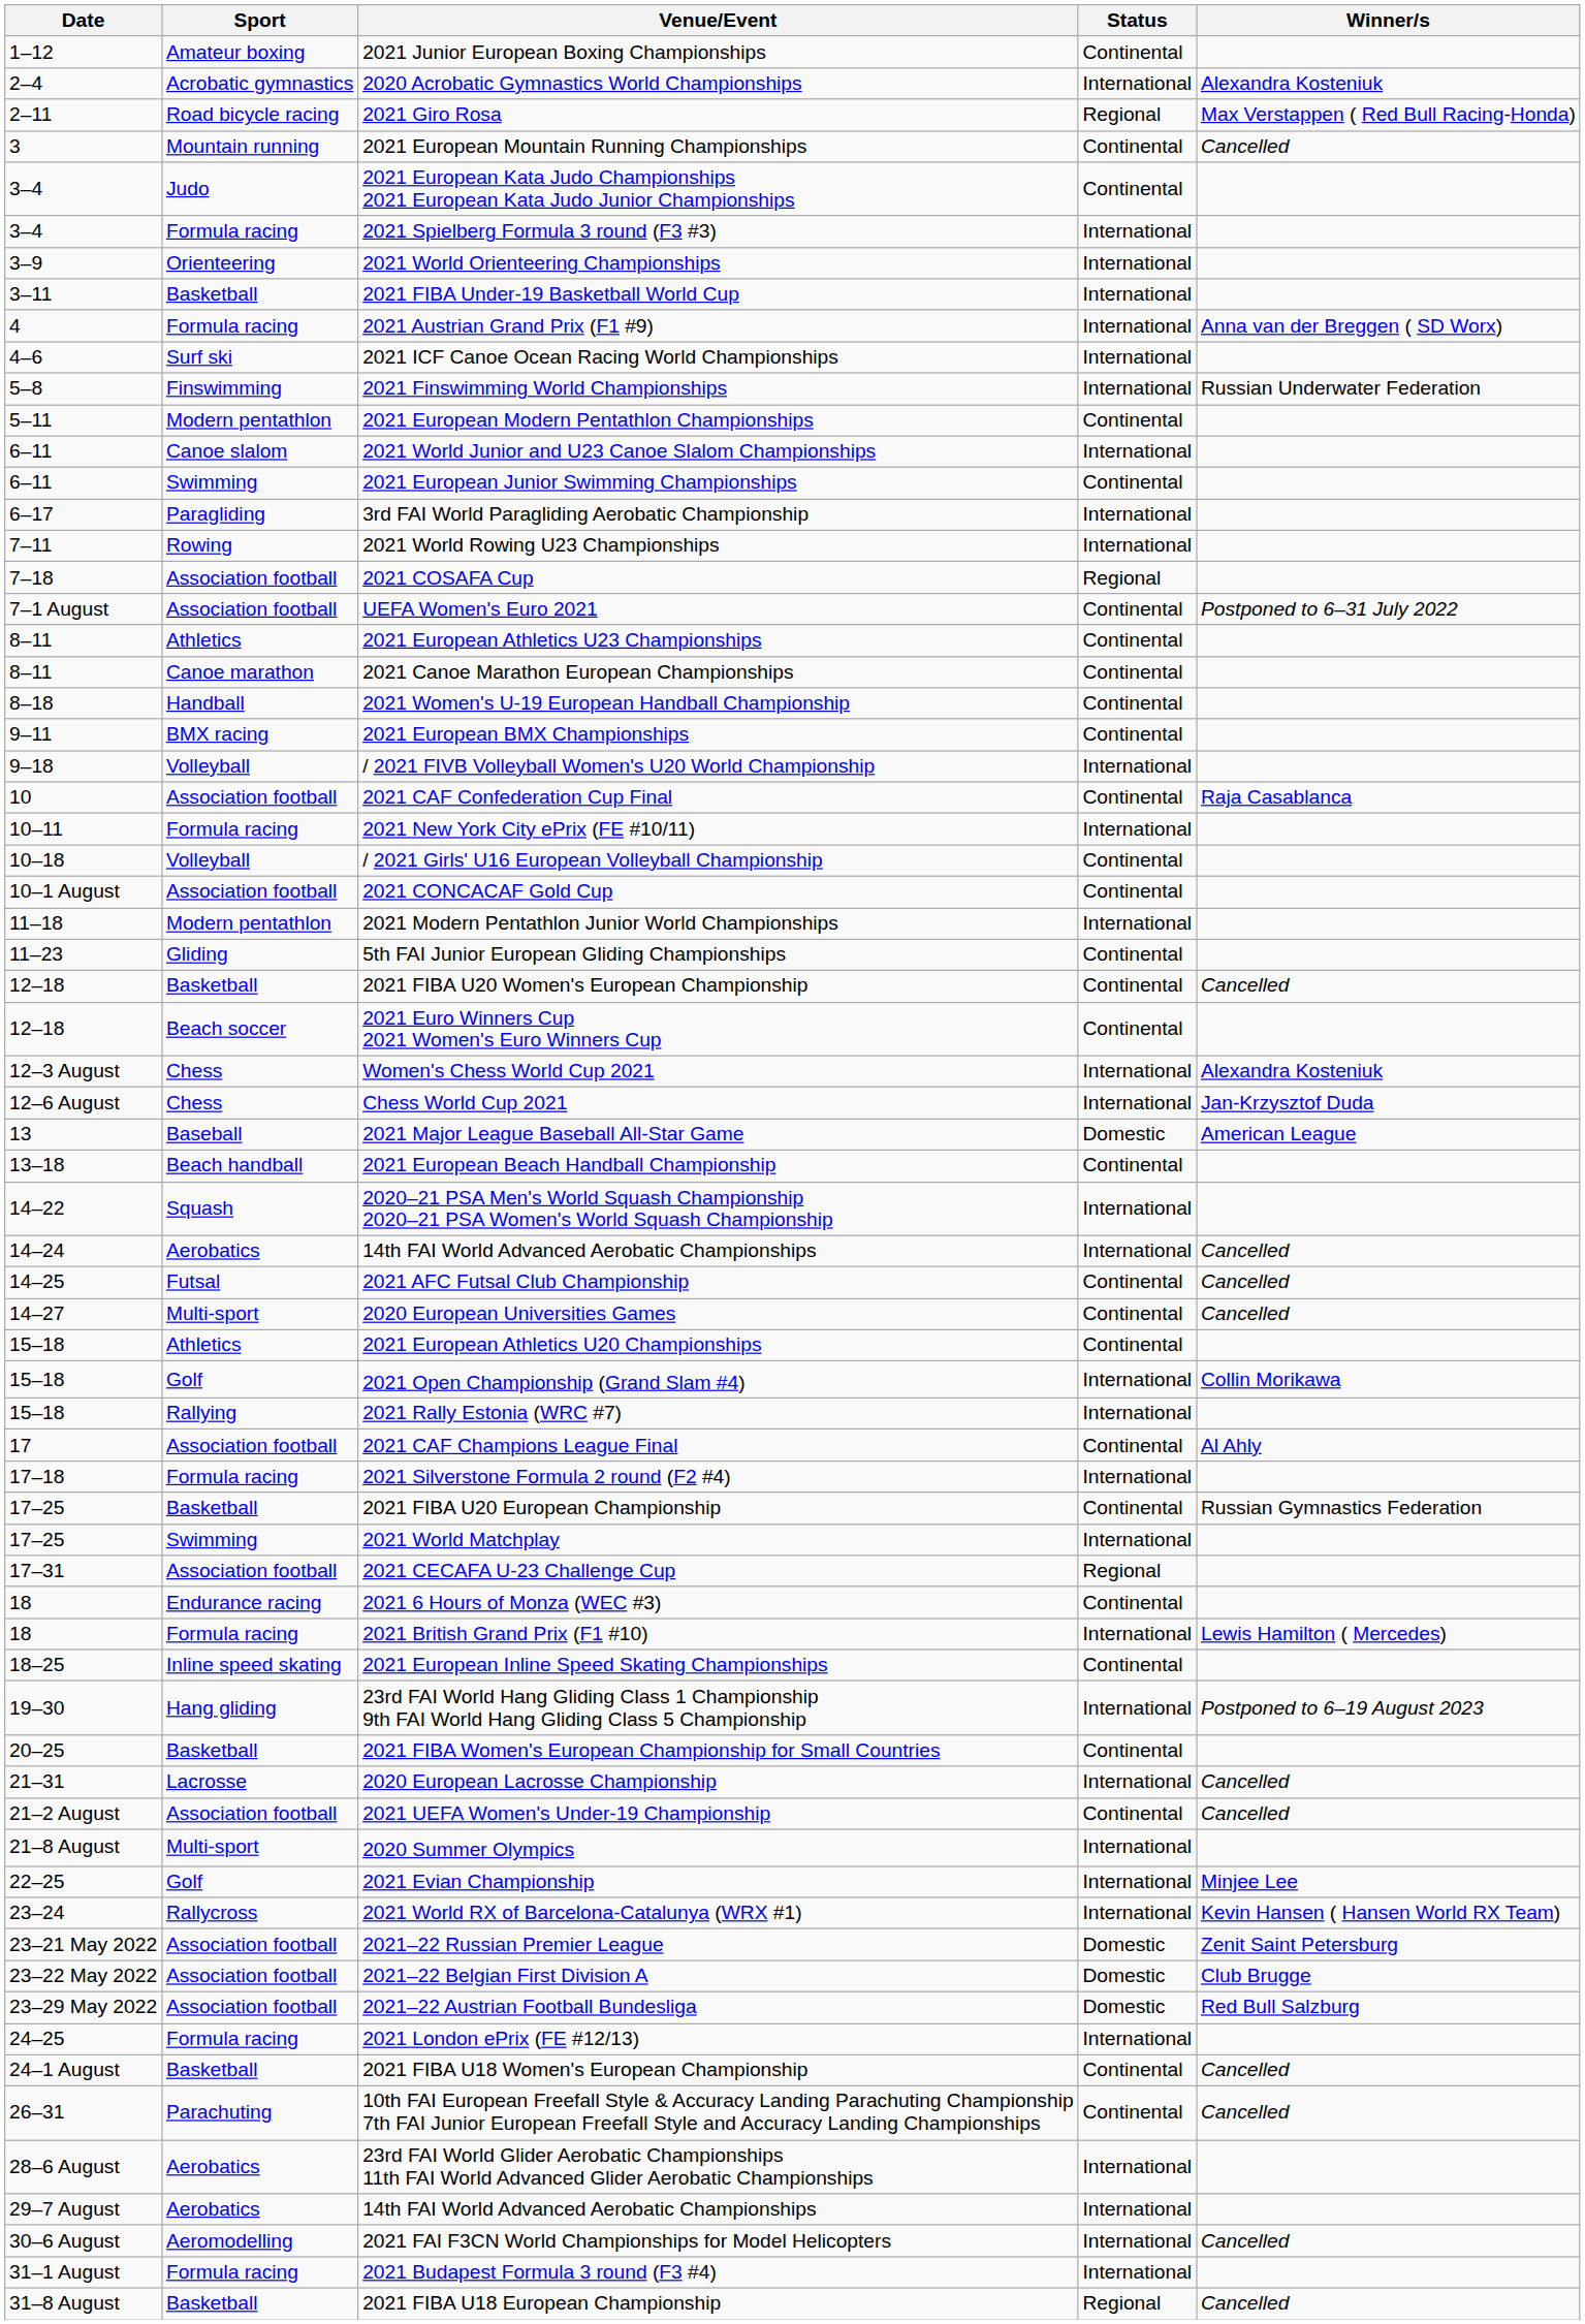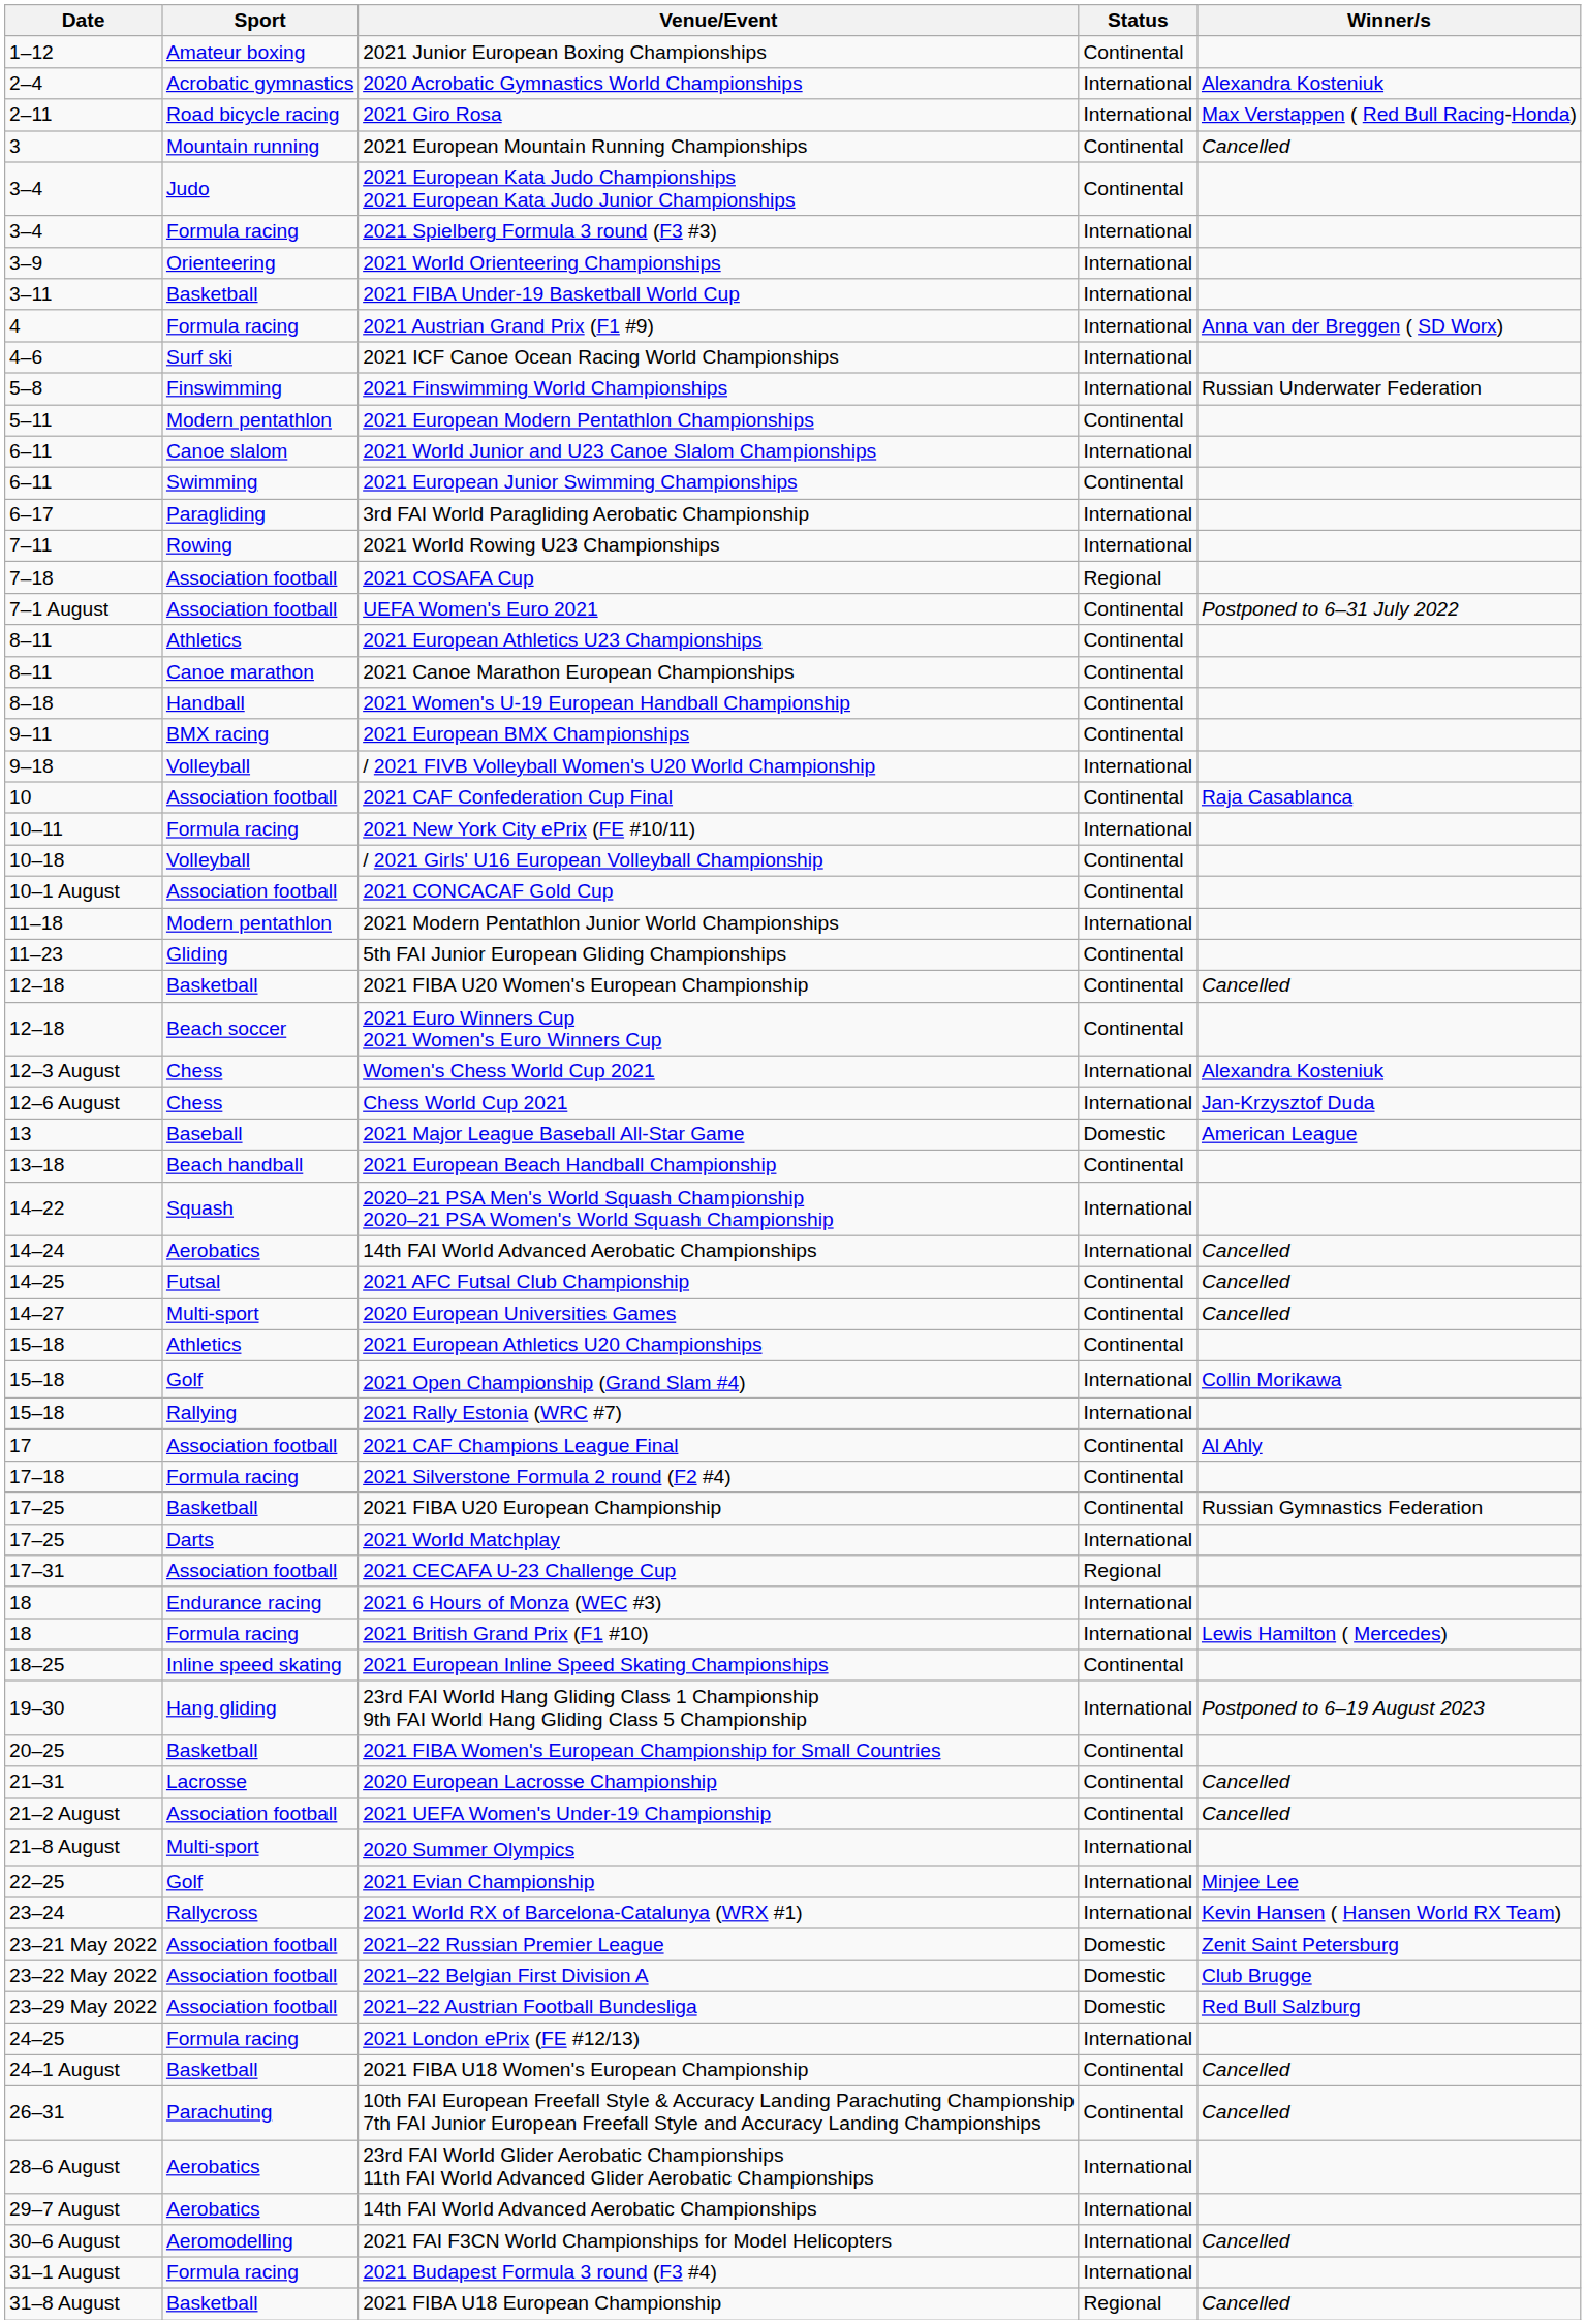2021 Giro Rosa | Status: Regional -> International
2021 Silverstone Formula 2 round (F2 #4) | Status: International -> Continental
2021 World Matchplay | Sport: Swimming -> Darts
2021 6 Hours of Monza (WEC #3) | Status: Continental -> International
2020 European Lacrosse Championship | Status: International -> Continental
